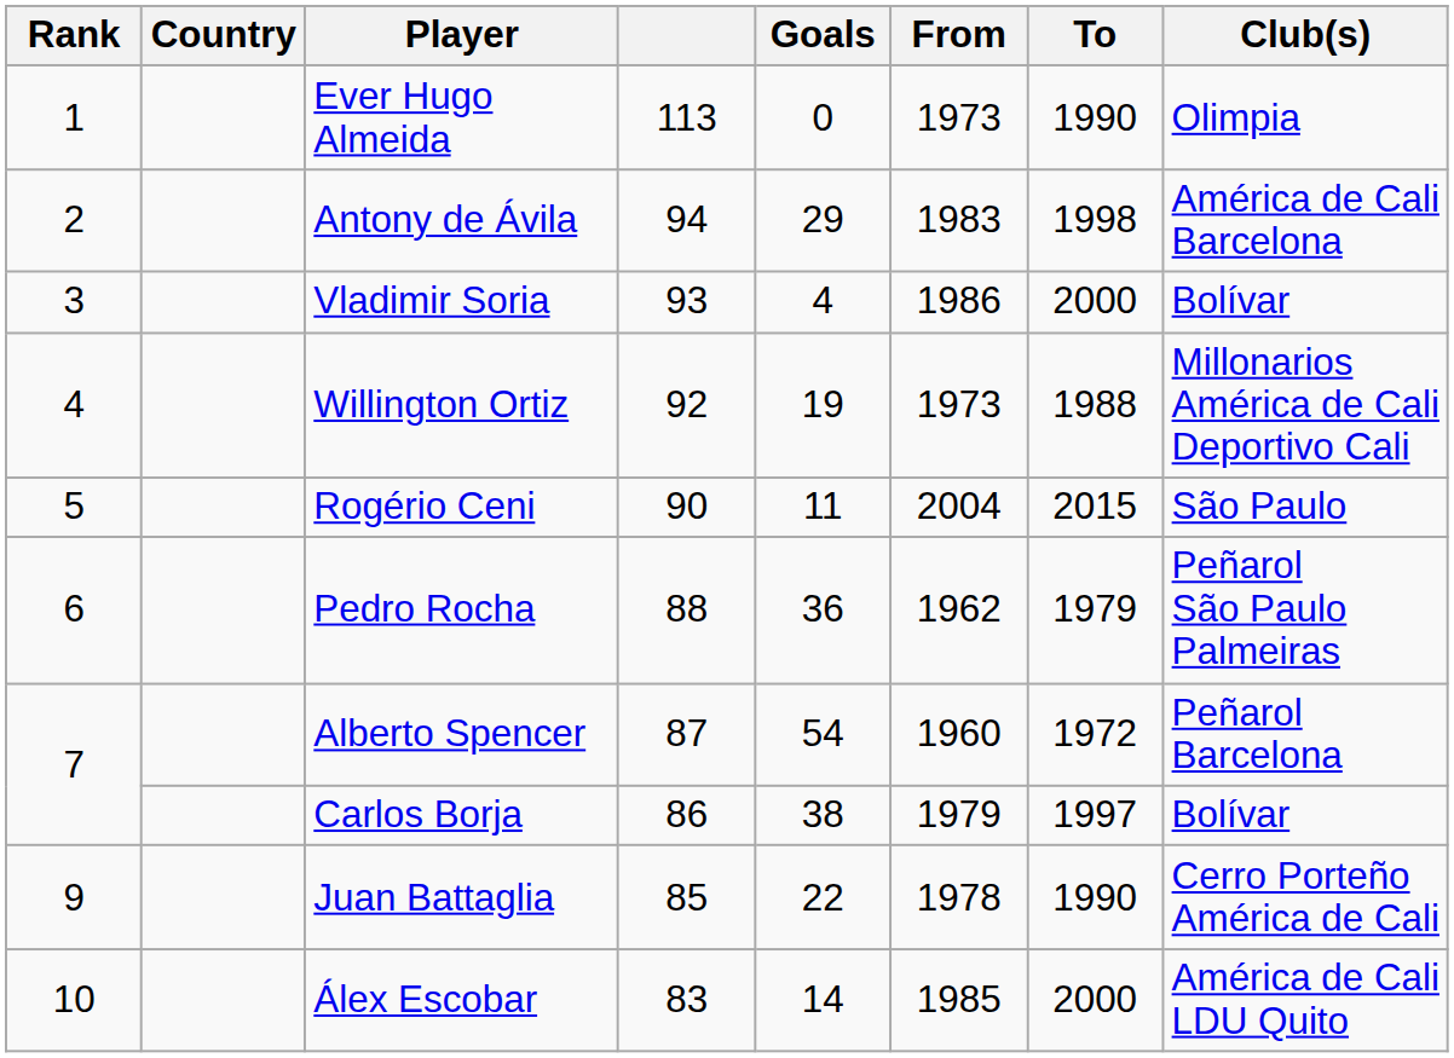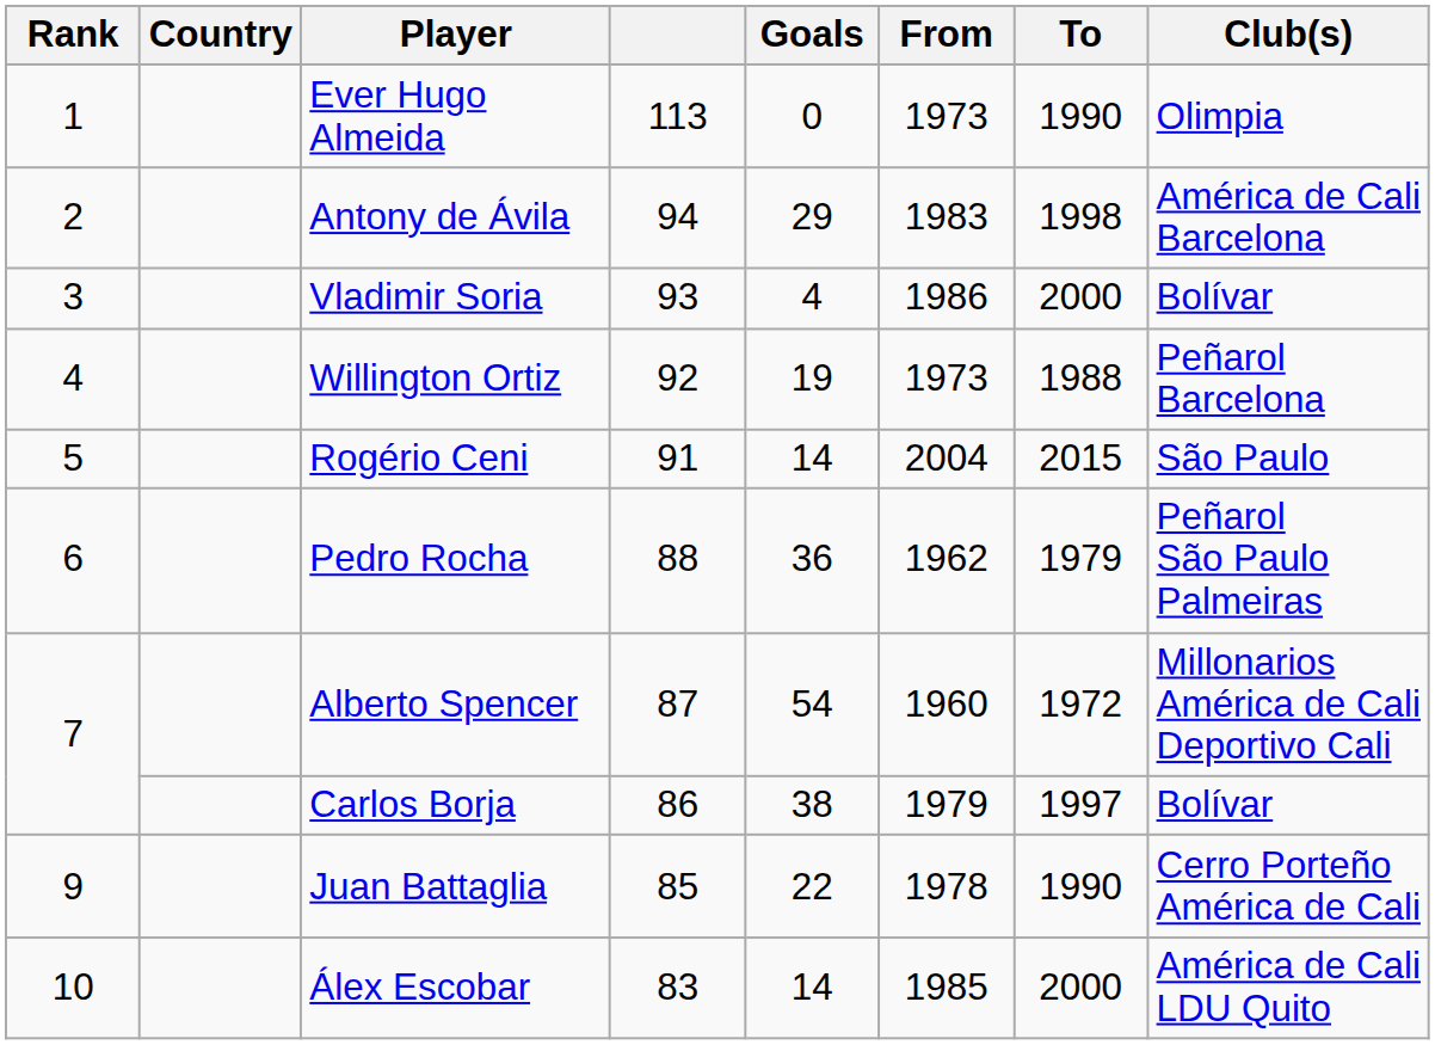Willington Ortiz | Club(s): Millonarios América de Cali Deportivo Cali -> Peñarol Barcelona
Rogério Ceni | column 4: 90 -> 91
Rogério Ceni | Goals: 11 -> 14
Alberto Spencer | Club(s): Peñarol Barcelona -> Millonarios América de Cali Deportivo Cali
